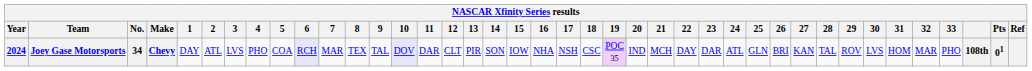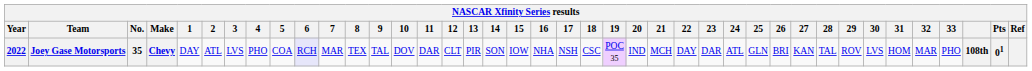Joey Gase Motorsports | Year: 2024 -> 2022
Joey Gase Motorsports | No.: 34 -> 35
Joey Gase Motorsports | 10: lavender background -> no background
